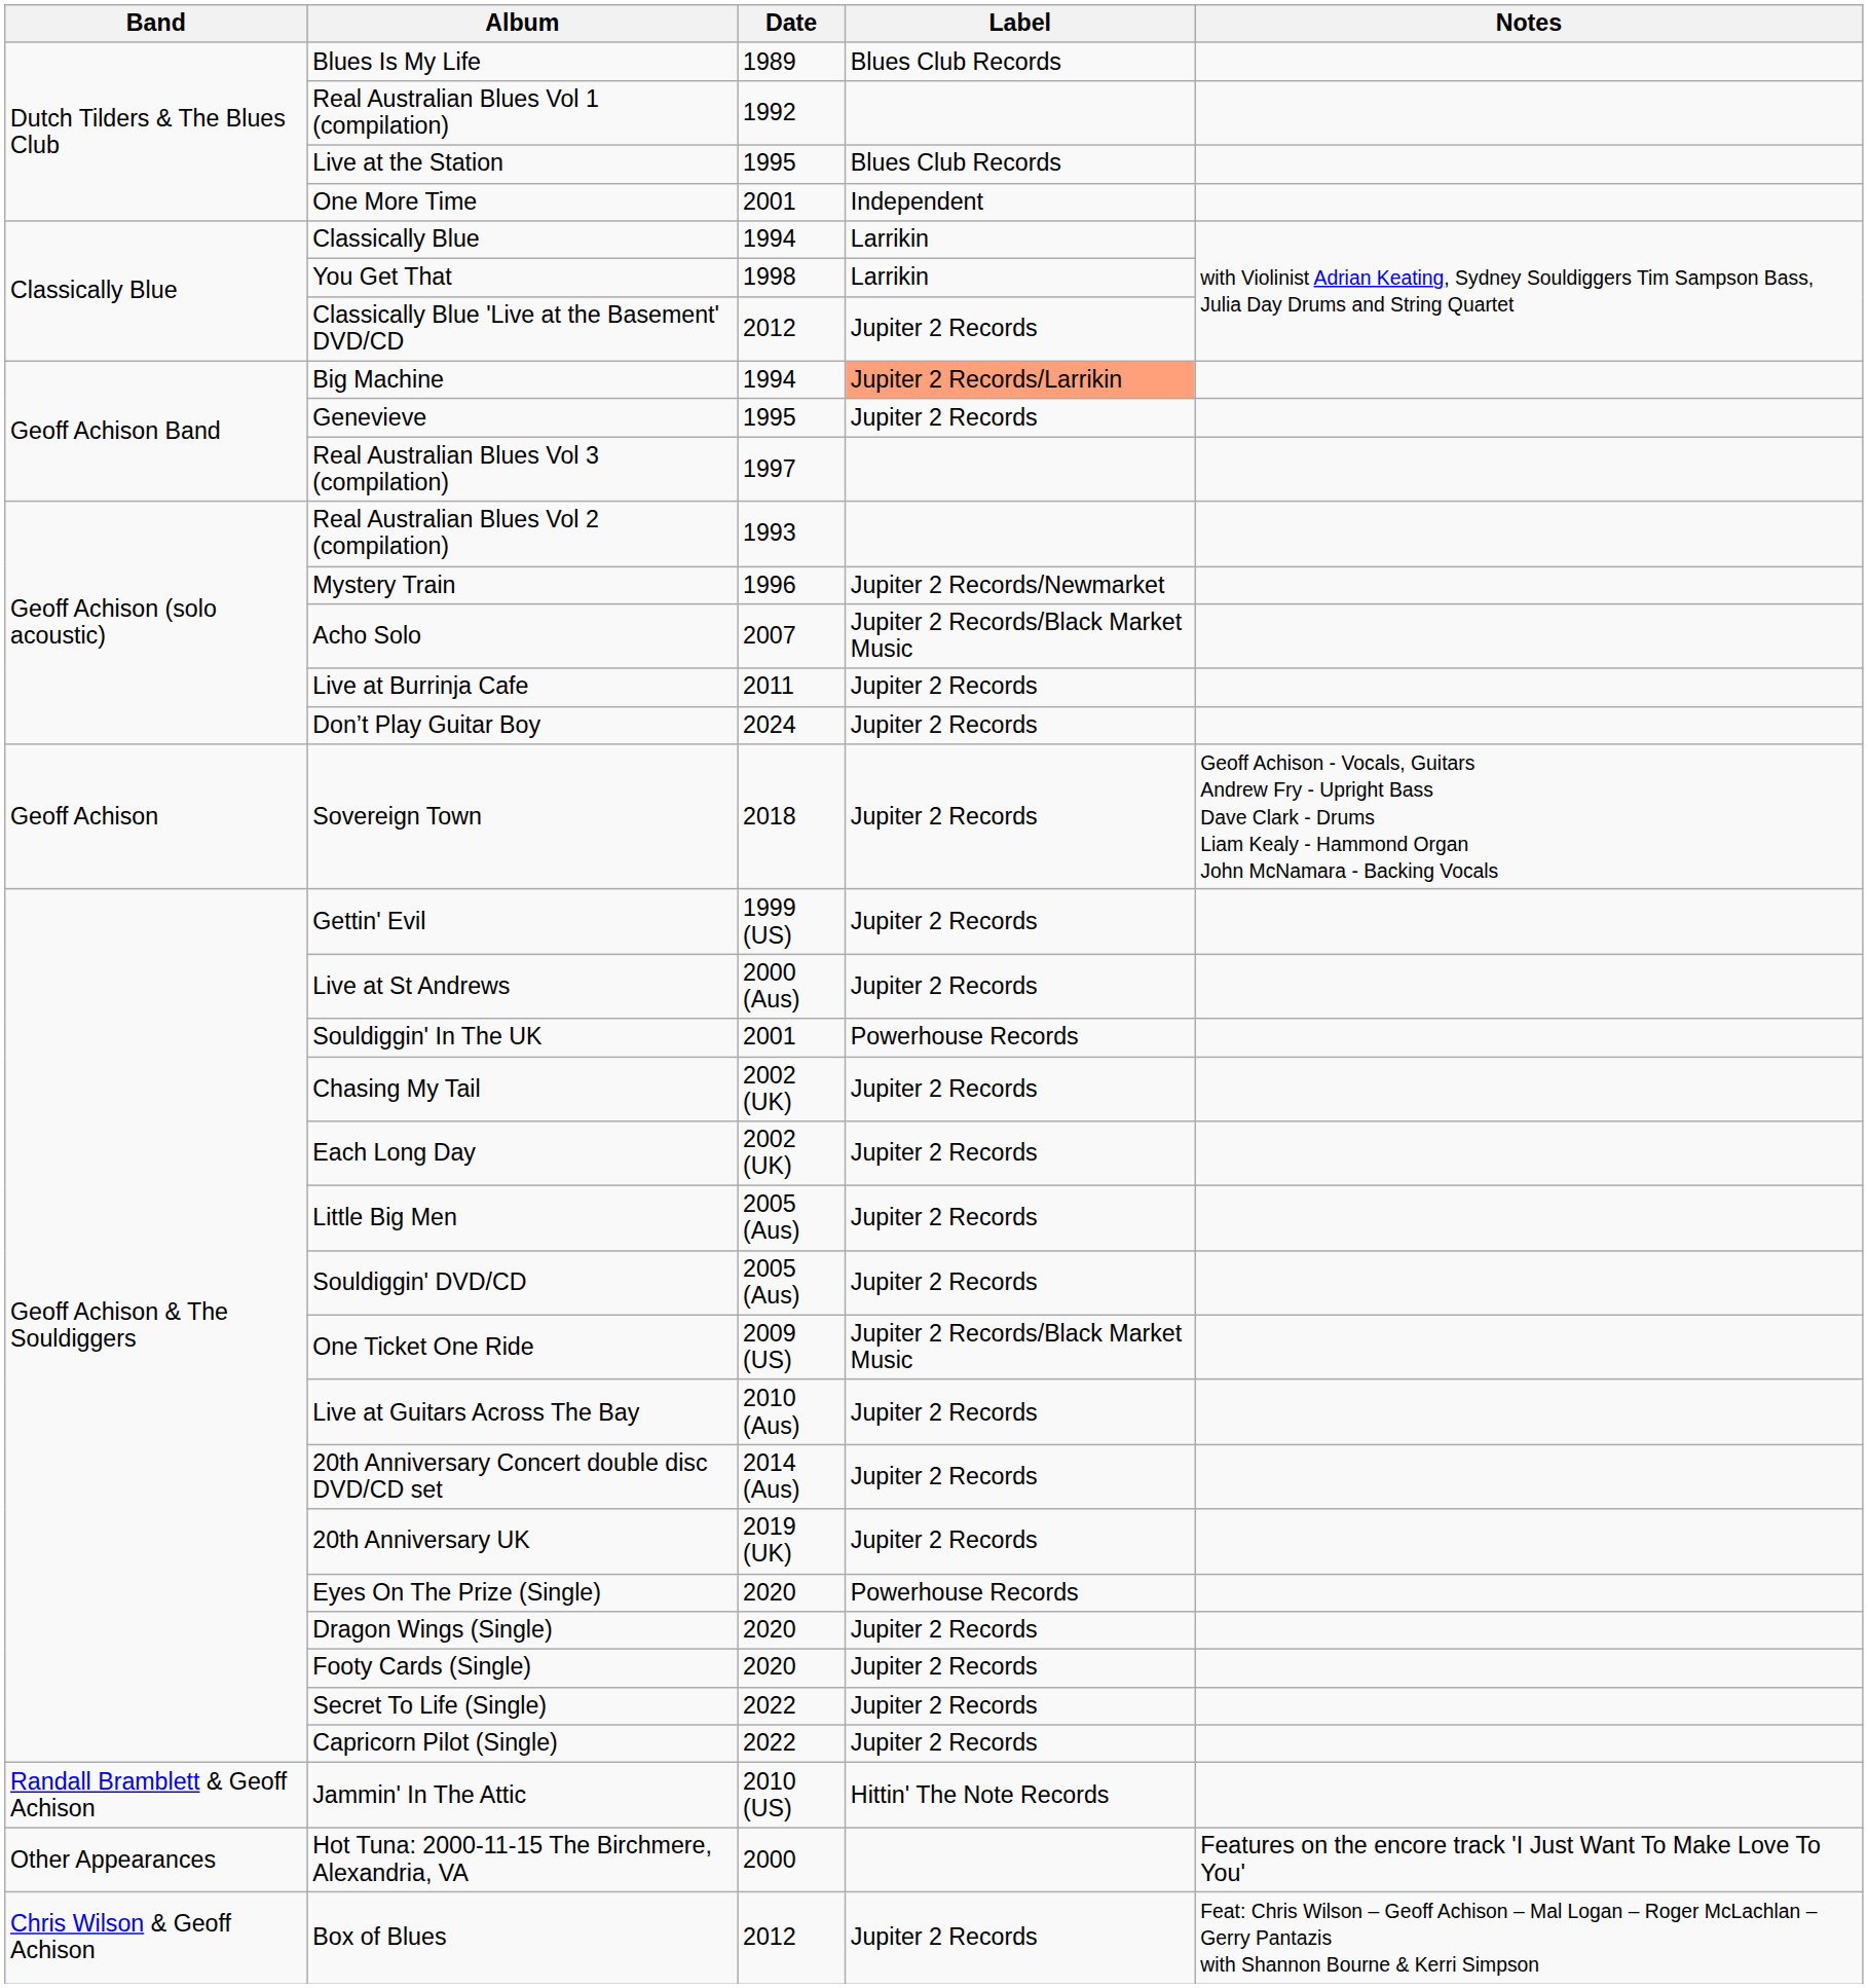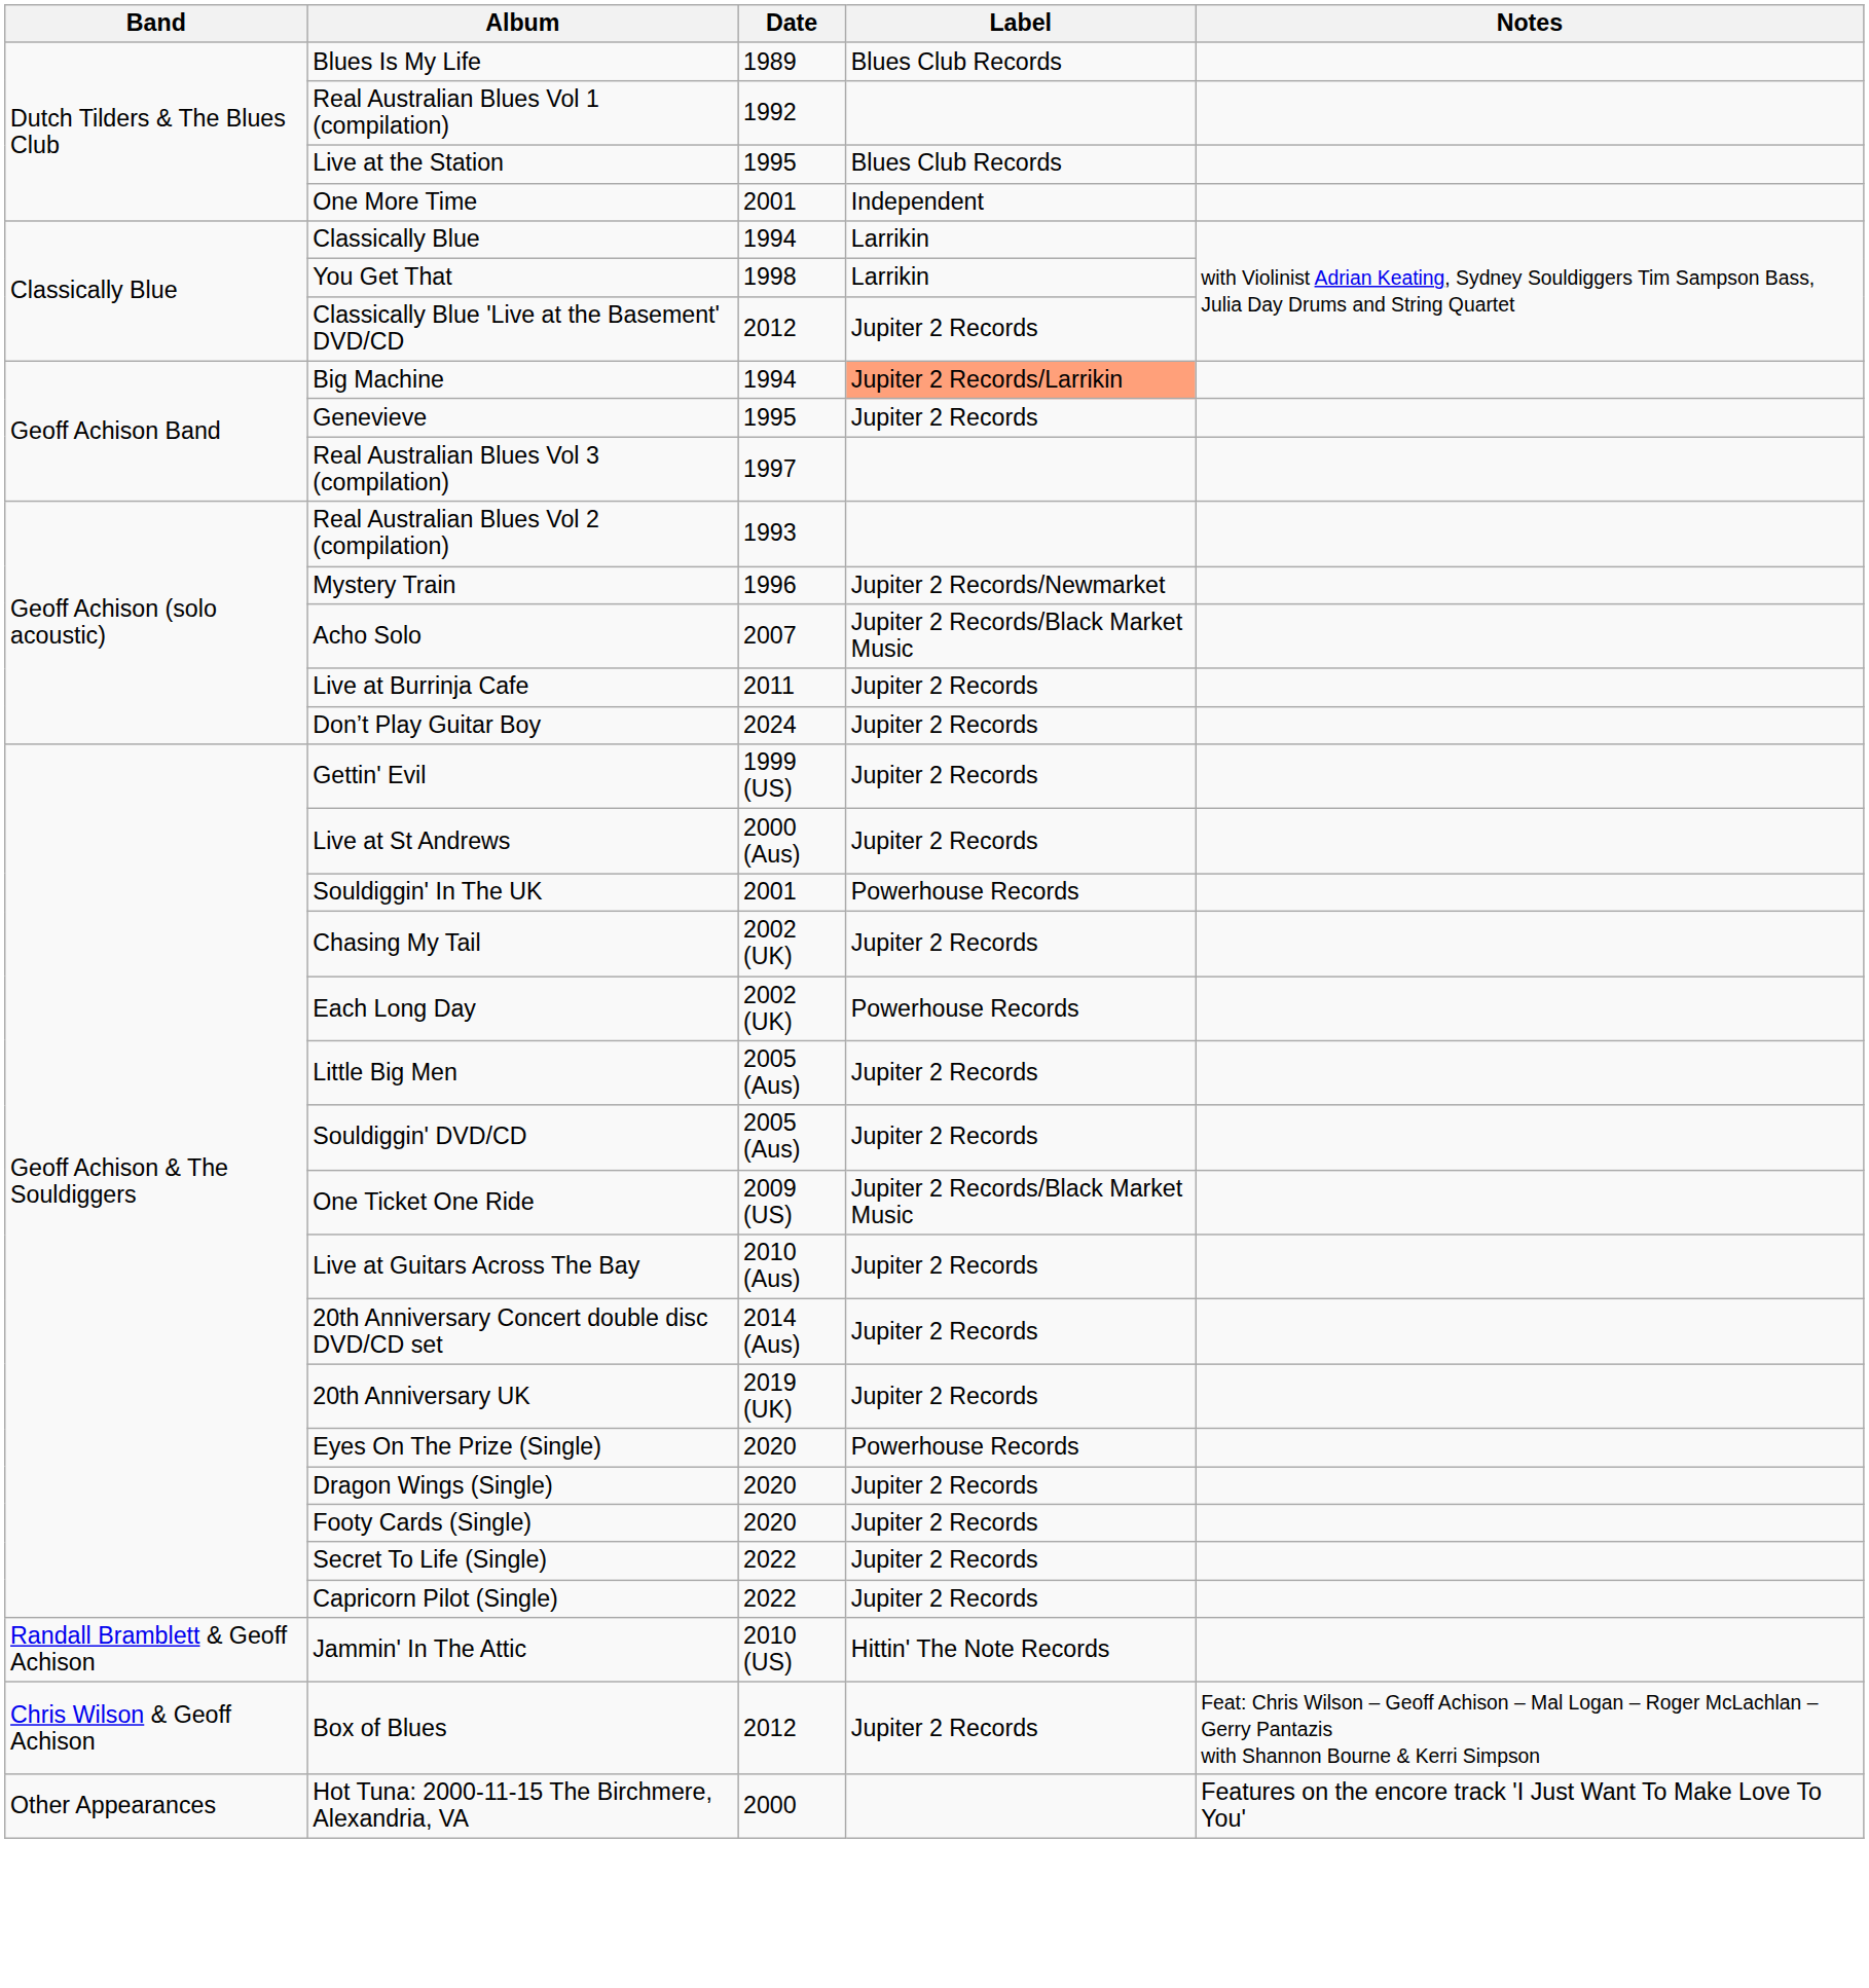- row: Geoff Achison | Sovereign Town | 2018 | Jupiter 2 Records | Geoff Achison - Vocals, Guitars Andrew Fry - Upright Bass Dave Clark - Drums Liam Kealy - Hammond Organ John McNamara - Backing Vocals
Each Long Day | Label: Jupiter 2 Records -> Powerhouse Records
rows swapped: Box of Blues <-> Hot Tuna: 2000-11-15 The Birchmere, Alexandria, VA
